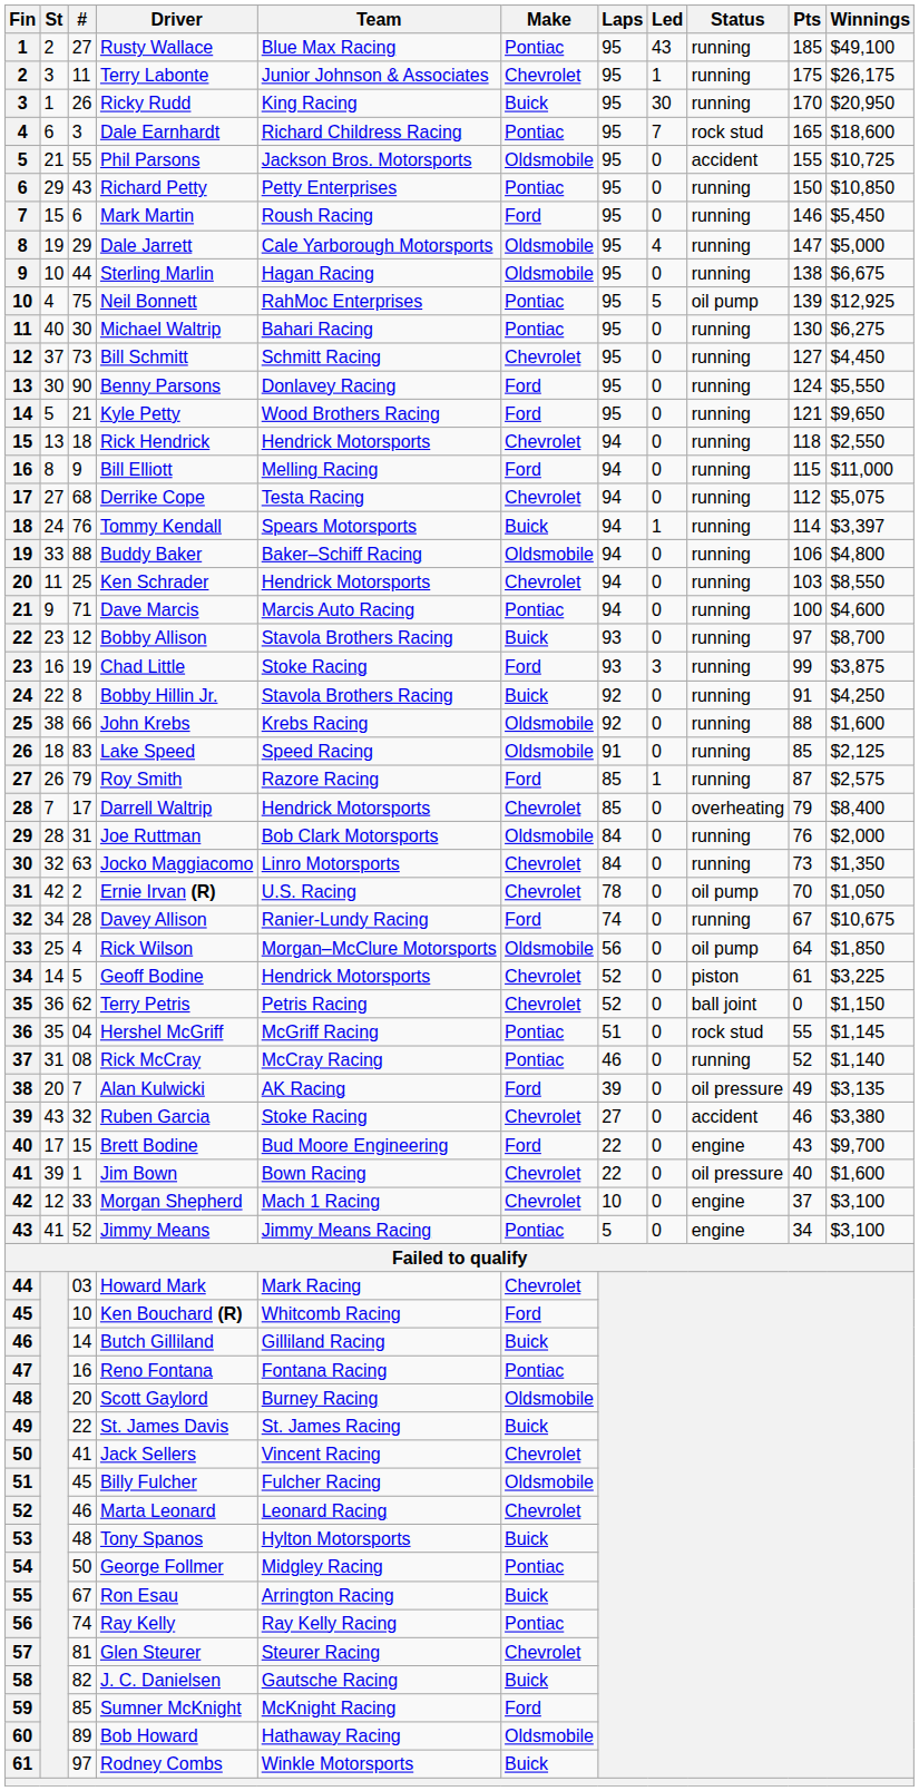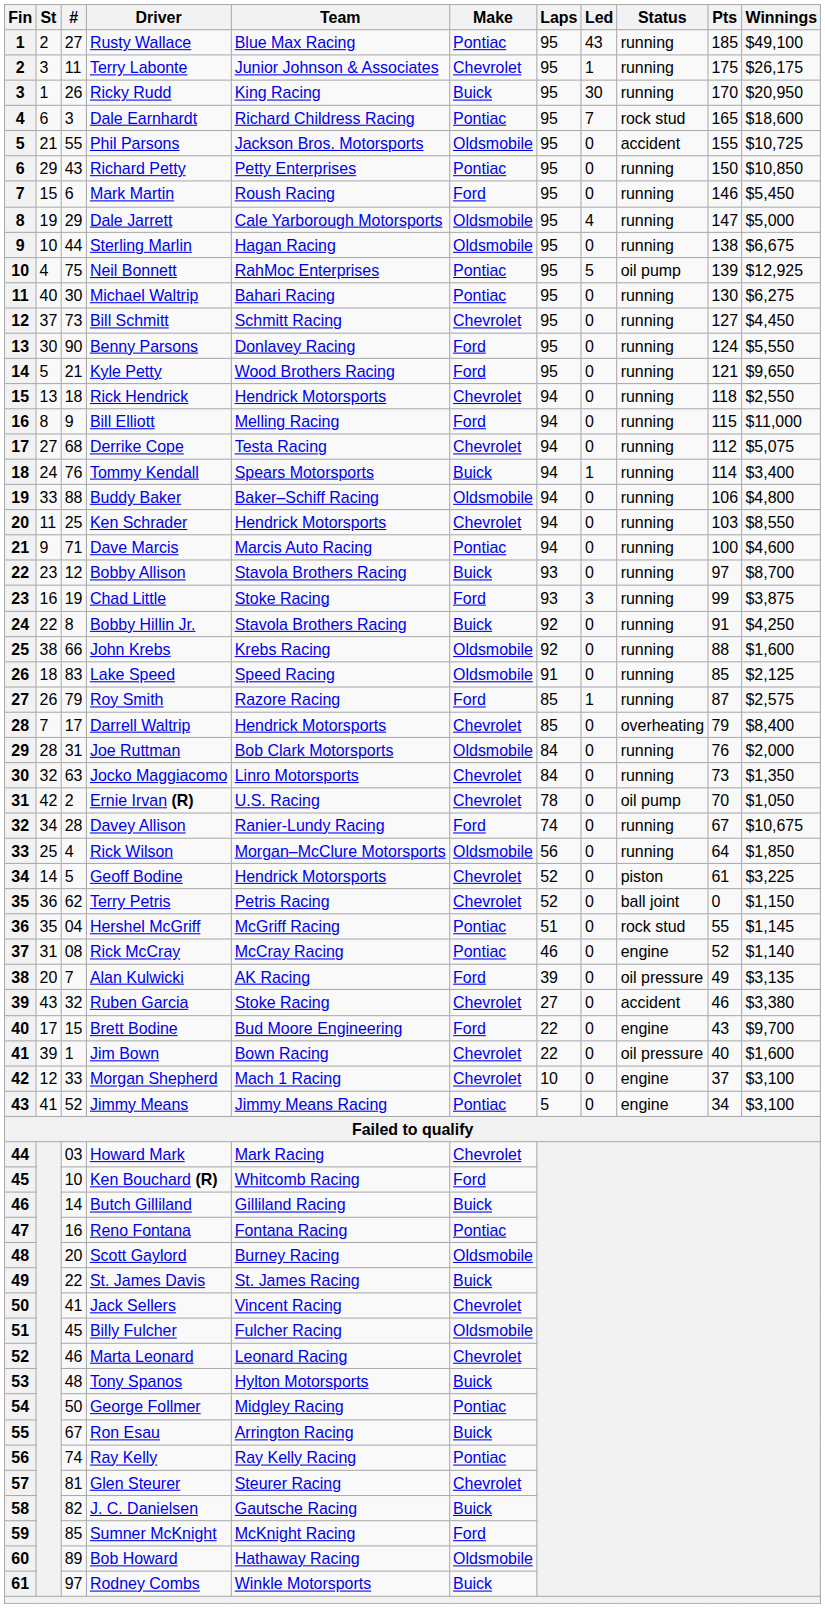Tommy Kendall | Winnings: $3,397 -> $3,400
Rick Wilson | Status: oil pump -> running
Rick McCray | Status: running -> engine
